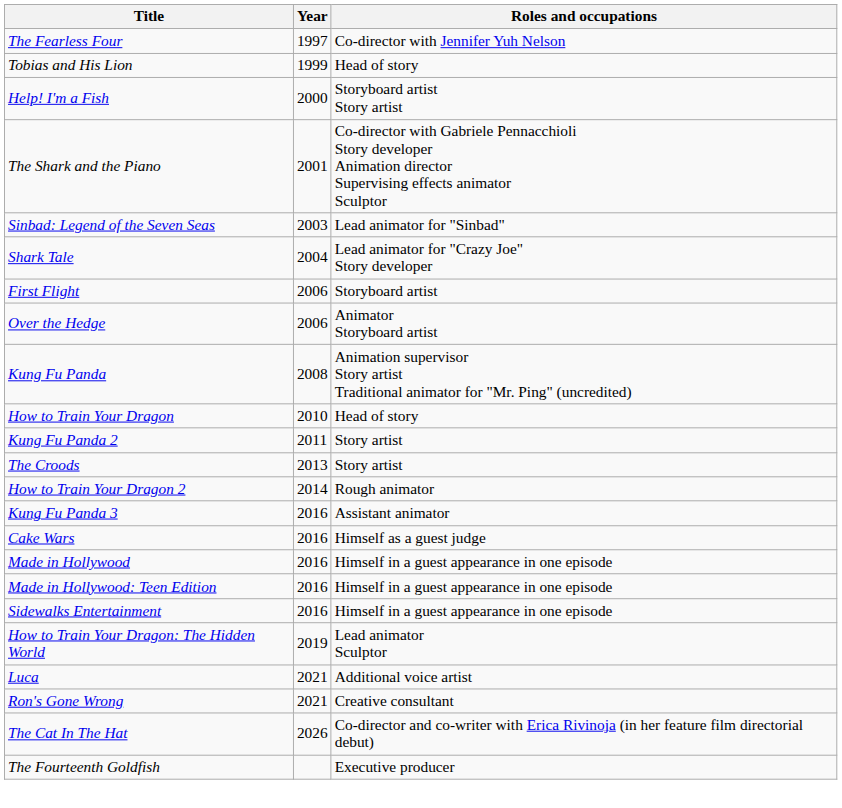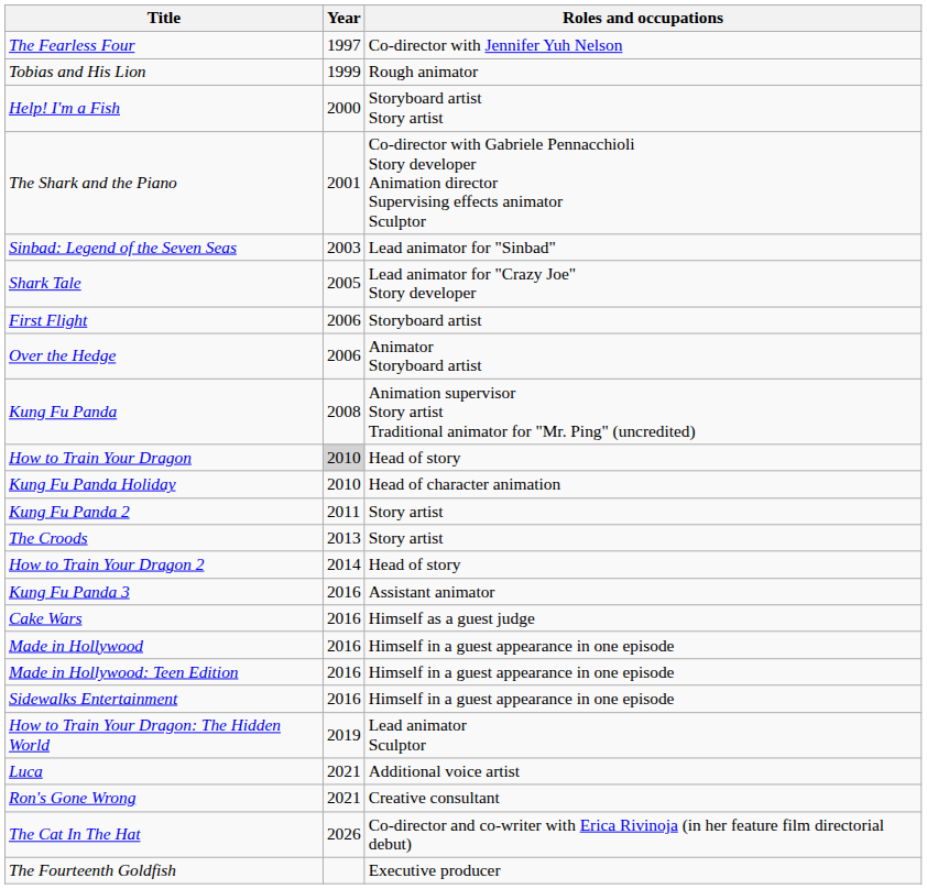Tobias and His Lion | Roles and occupations: Head of story -> Rough animator
Shark Tale | Year: 2004 -> 2005
How to Train Your Dragon | Year: no background -> lightgrey background
+ row: Kung Fu Panda Holiday | 2010 | Head of character animation
How to Train Your Dragon 2 | Roles and occupations: Rough animator -> Head of story
